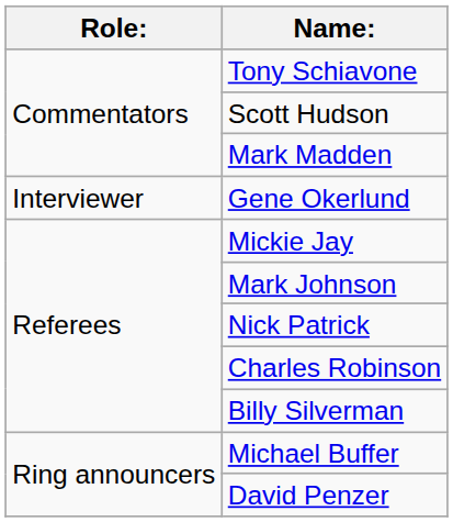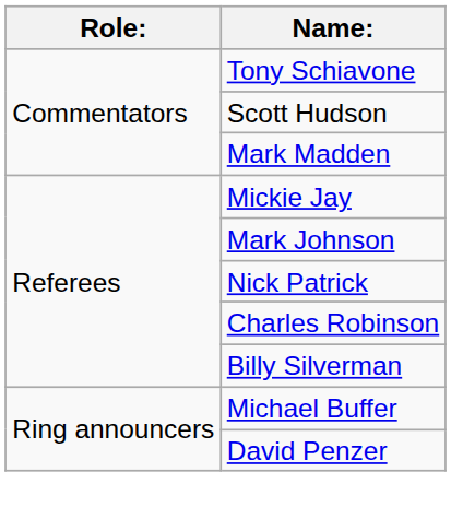- row: Interviewer | Gene Okerlund
